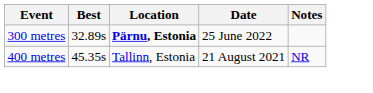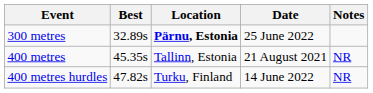+ row: 400 metres hurdles | 47.82s | Turku, Finland | 14 June 2022 | NR
